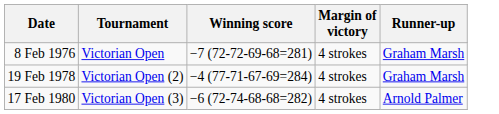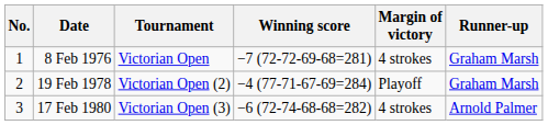+ column: No. | 1 | 2 | 3
19 Feb 1978 | Margin of victory: 4 strokes -> Playoff
